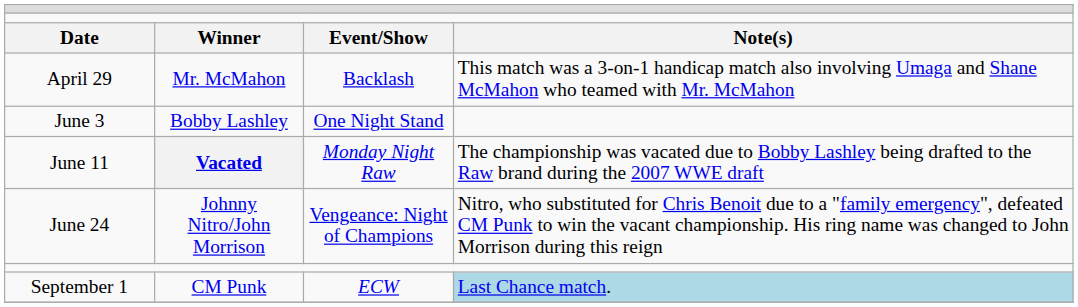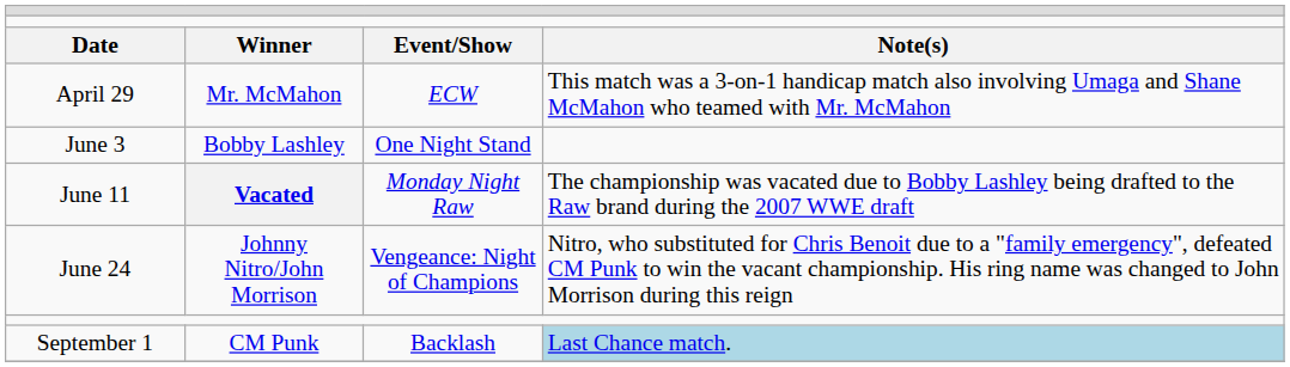April 29 | column 3: Backlash -> ECW
September 1 | column 3: ECW -> Backlash
